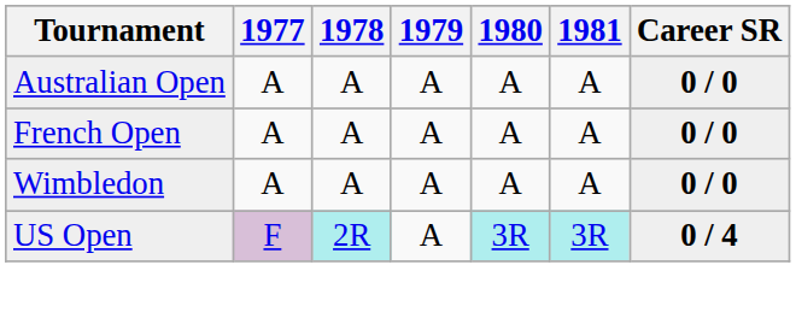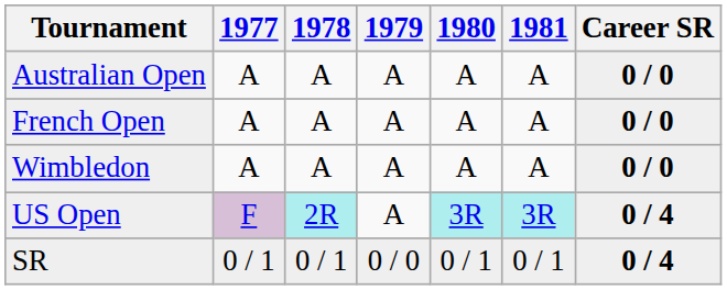+ row: SR | 0 / 1 | 0 / 1 | 0 / 0 | 0 / 1 | 0 / 1 | 0 / 4
